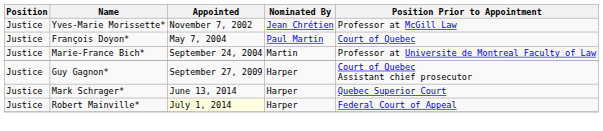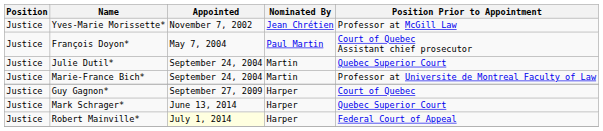François Doyon* | Position Prior to Appointment: Court of Quebec -> Court of Quebec Assistant chief prosecutor
+ row: Justice | Julie Dutil* | September 24, 2004 | Martin | Quebec Superior Court
Guy Gagnon* | Position Prior to Appointment: Court of Quebec Assistant chief prosecutor -> Court of Quebec
